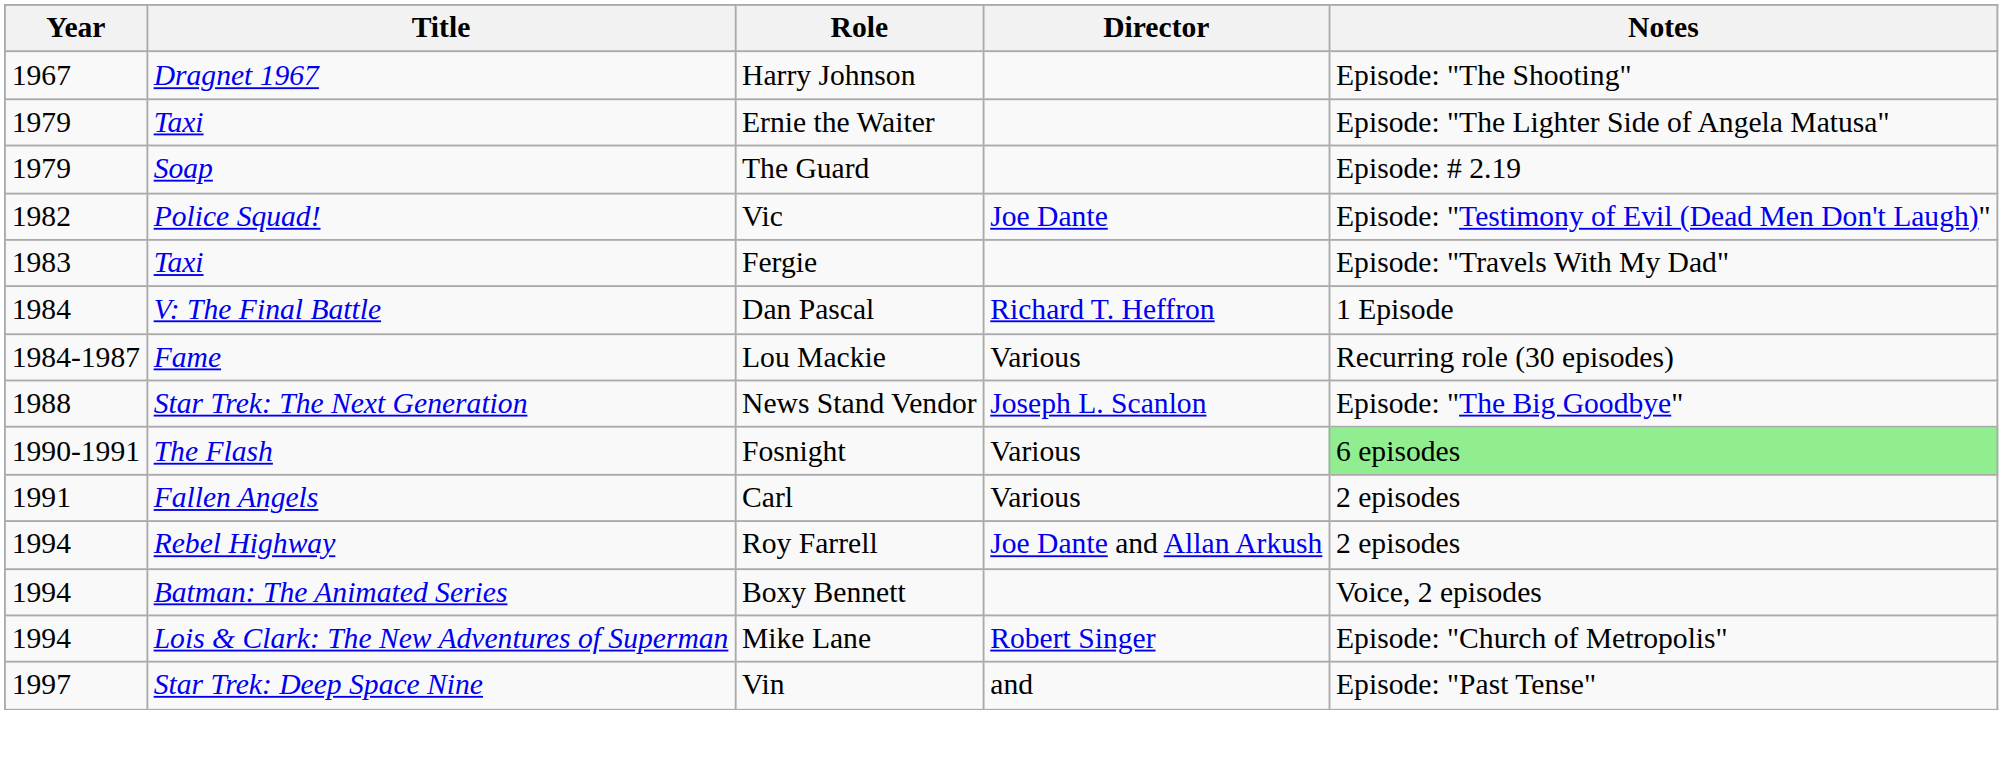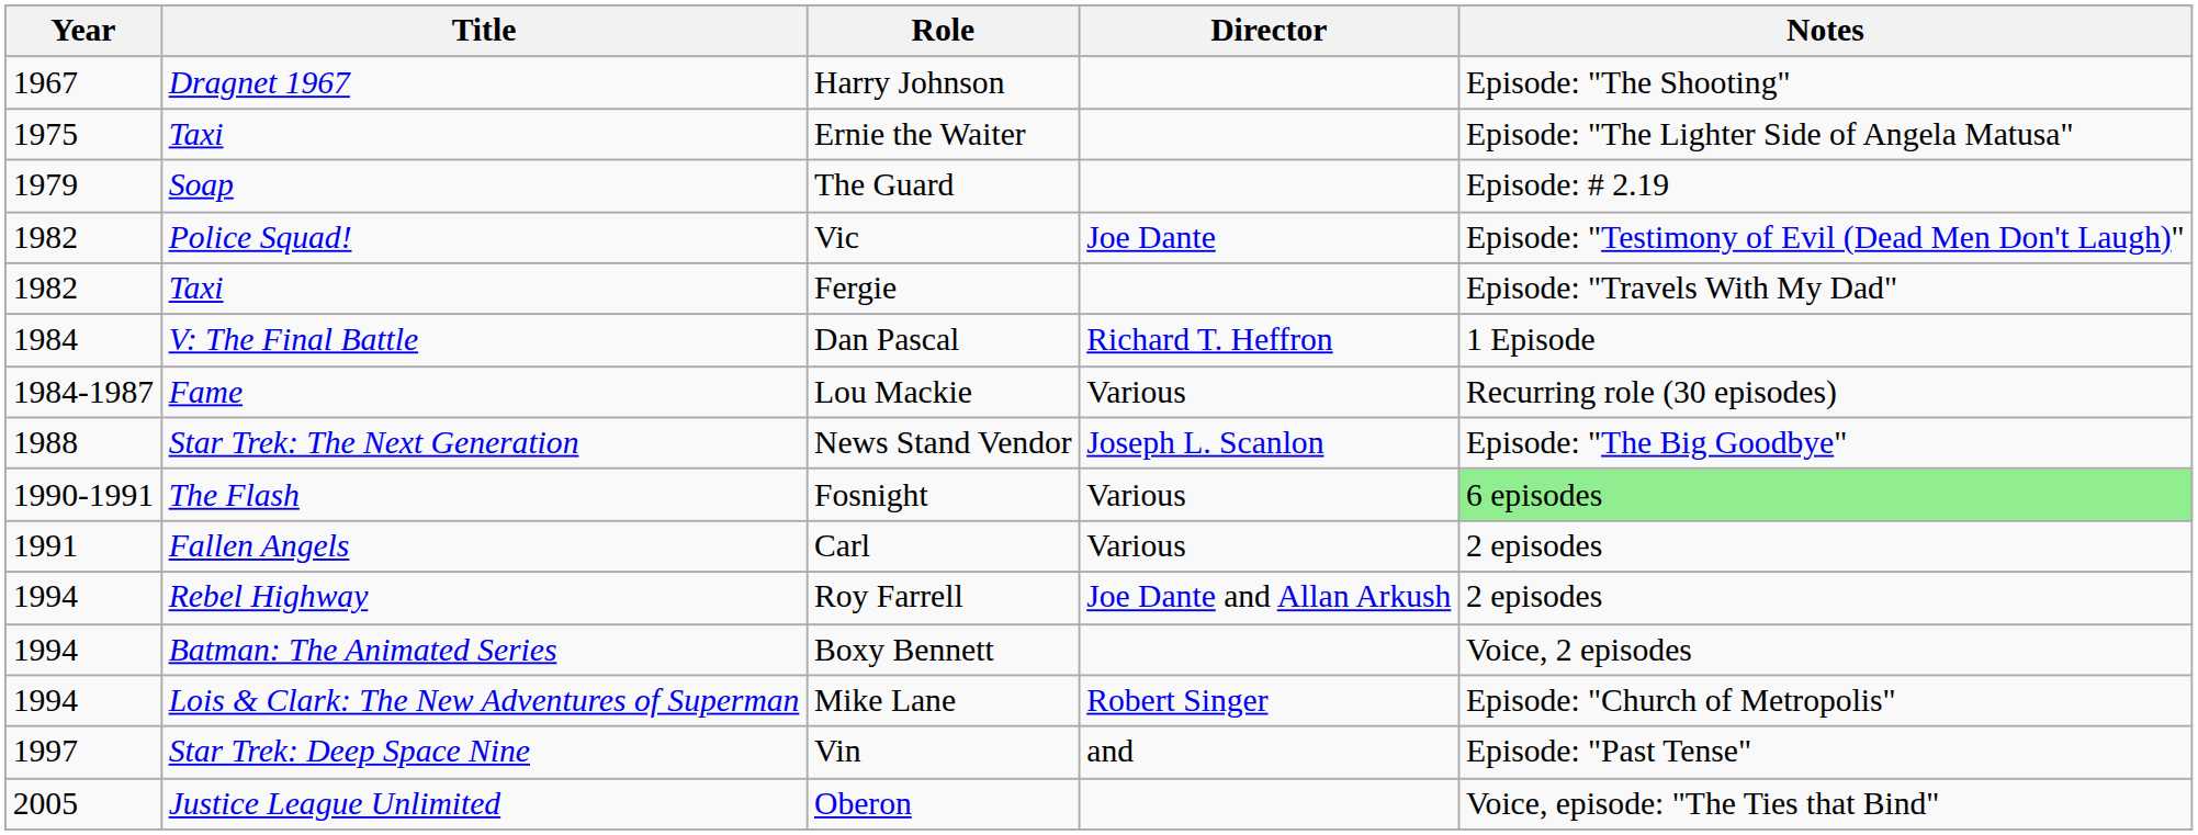Ernie the Waiter | Year: 1979 -> 1975
Fergie | Year: 1983 -> 1982
+ row: 2005 | Justice League Unlimited | Oberon | Voice, episode: "The Ties that Bind"
